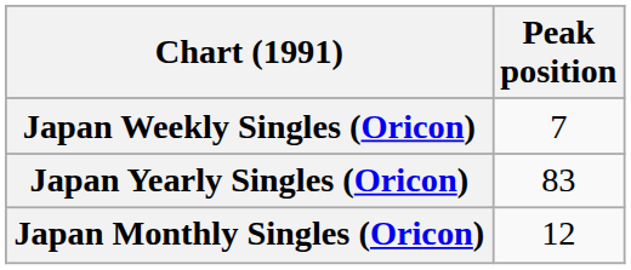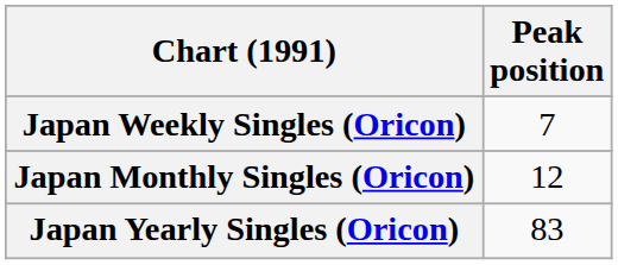rows swapped: Japan Monthly Singles (Oricon) <-> Japan Yearly Singles (Oricon)
